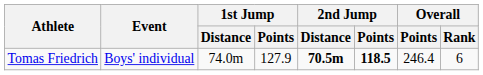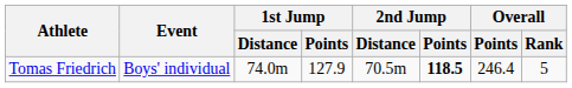Tomas Friedrich | 2nd Jump / Distance: bold -> normal
Tomas Friedrich | Overall / Rank: 6 -> 5
